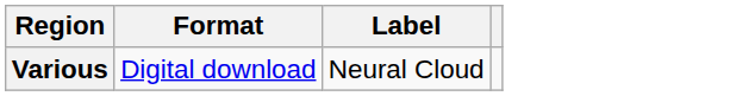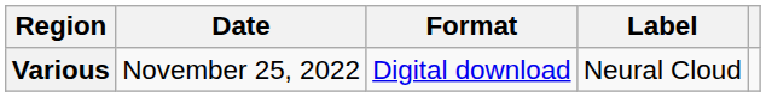+ column: Date | November 25, 2022
